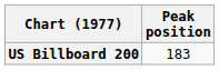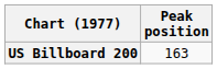US Billboard 200 | Peak position: 183 -> 163
